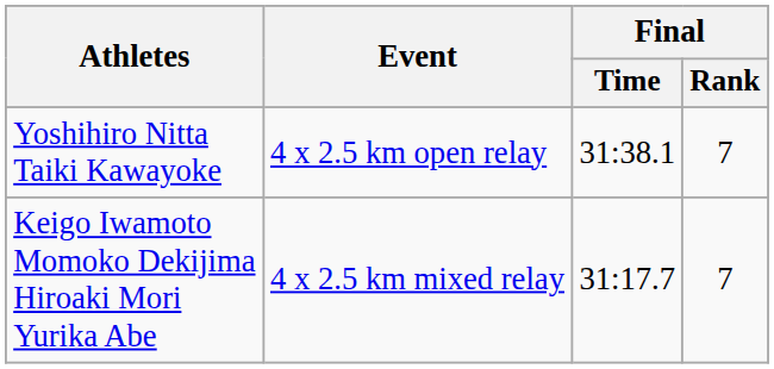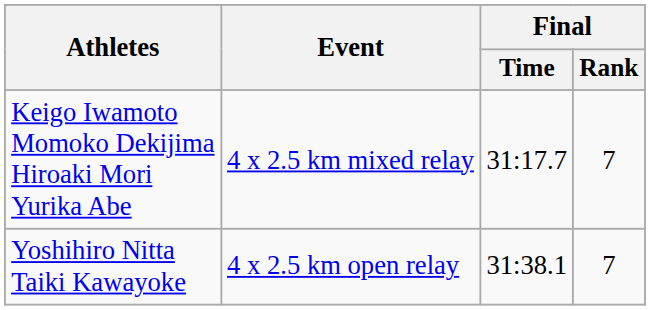rows swapped: Keigo Iwamoto Momoko Dekijima Hiroaki Mori Yurika Abe <-> Yoshihiro Nitta Taiki Kawayoke
